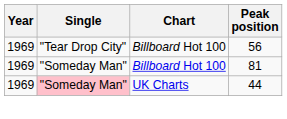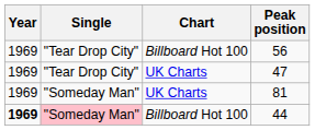+ row: 1969 | "Tear Drop City" | UK Charts | 47
81 | Chart: Billboard Hot 100 -> UK Charts
44 | Year: normal -> bold
44 | Chart: UK Charts -> Billboard Hot 100
